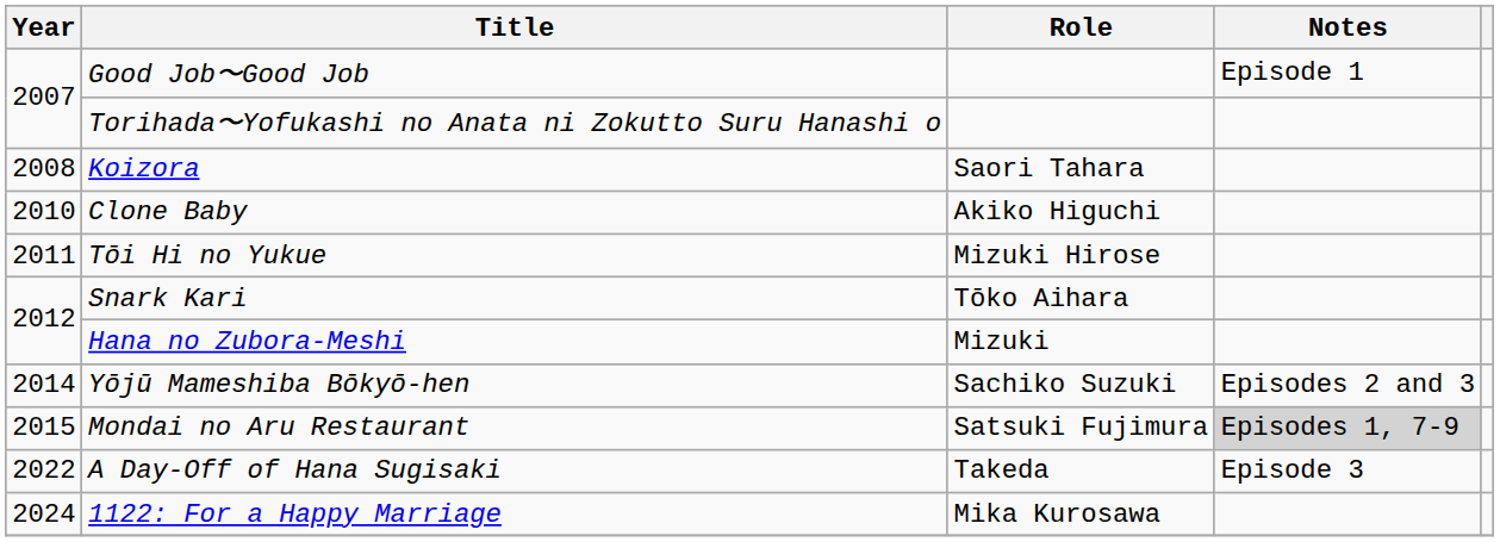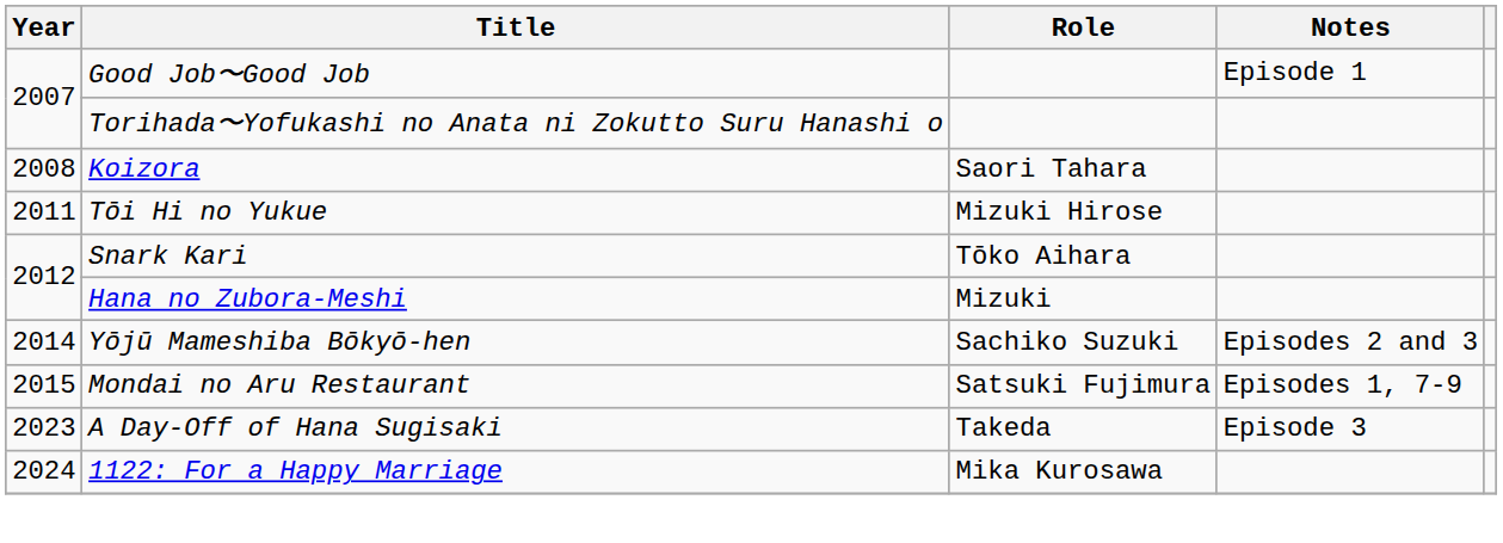- row: 2010 | Clone Baby | Akiko Higuchi
Mondai no Aru Restaurant | Notes: lightgrey background -> no background
A Day-Off of Hana Sugisaki | Year: 2022 -> 2023
